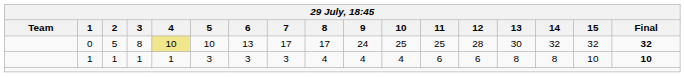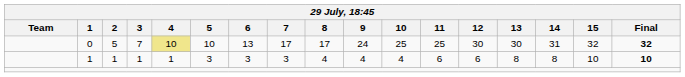0 | 3: 8 -> 7
0 | 12: 28 -> 30
0 | 14: 32 -> 31
